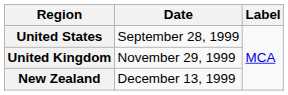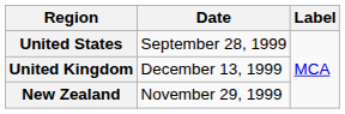United Kingdom | Date: November 29, 1999 -> December 13, 1999
New Zealand | Date: December 13, 1999 -> November 29, 1999
